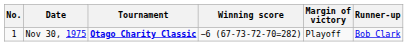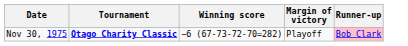- column: No. | 1
Nov 30, 1975 | Runner-up: no background -> pink background
